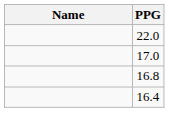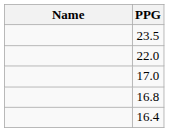+ row: 23.5
